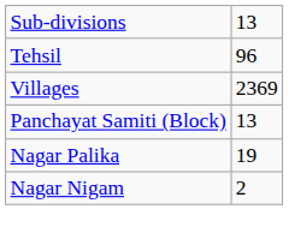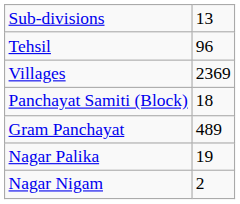Panchayat Samiti (Block) | column 2: 13 -> 18
+ row: Gram Panchayat | 489
